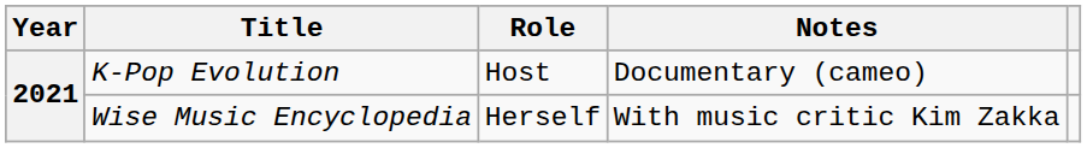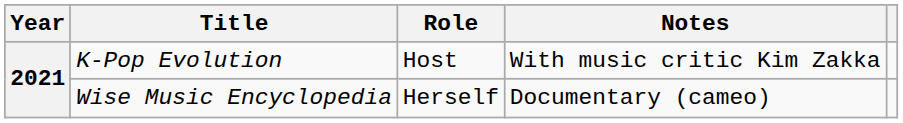K-Pop Evolution | Notes: Documentary (cameo) -> With music critic Kim Zakka
Wise Music Encyclopedia | Notes: With music critic Kim Zakka -> Documentary (cameo)
